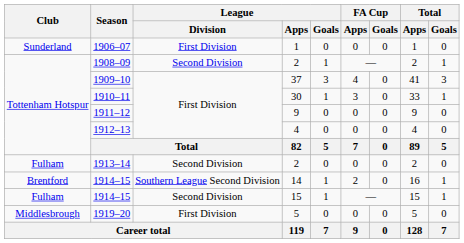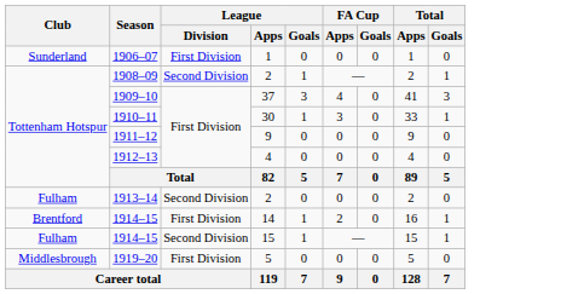1914–15 / 14 | League / Division: Southern League Second Division -> First Division
